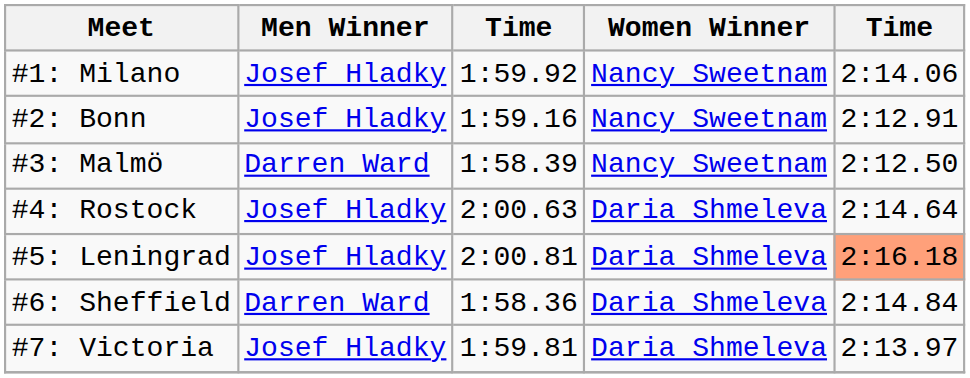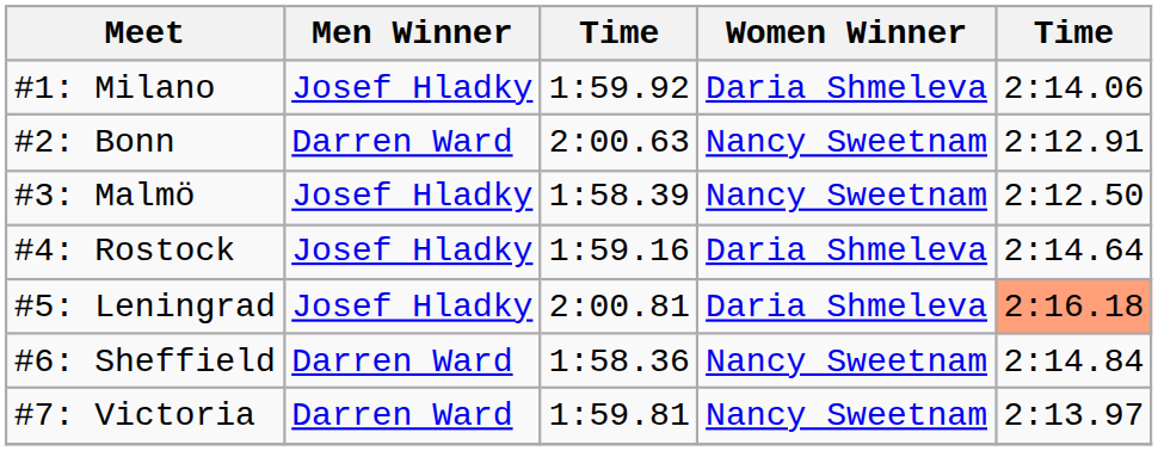#1: Milano | Women Winner: Nancy Sweetnam -> Daria Shmeleva
#2: Bonn | Men Winner: Josef Hladky -> Darren Ward
#2: Bonn | column 3: 1:59.16 -> 2:00.63
#3: Malmö | Men Winner: Darren Ward -> Josef Hladky
#4: Rostock | column 3: 2:00.63 -> 1:59.16
#6: Sheffield | Women Winner: Daria Shmeleva -> Nancy Sweetnam
#7: Victoria | Men Winner: Josef Hladky -> Darren Ward
#7: Victoria | Women Winner: Daria Shmeleva -> Nancy Sweetnam
